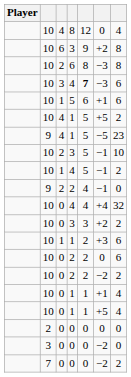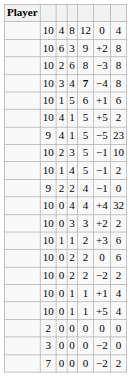3 / 4 | column 6: −3 -> −4
3 / 4 | column 7: 6 -> 8
